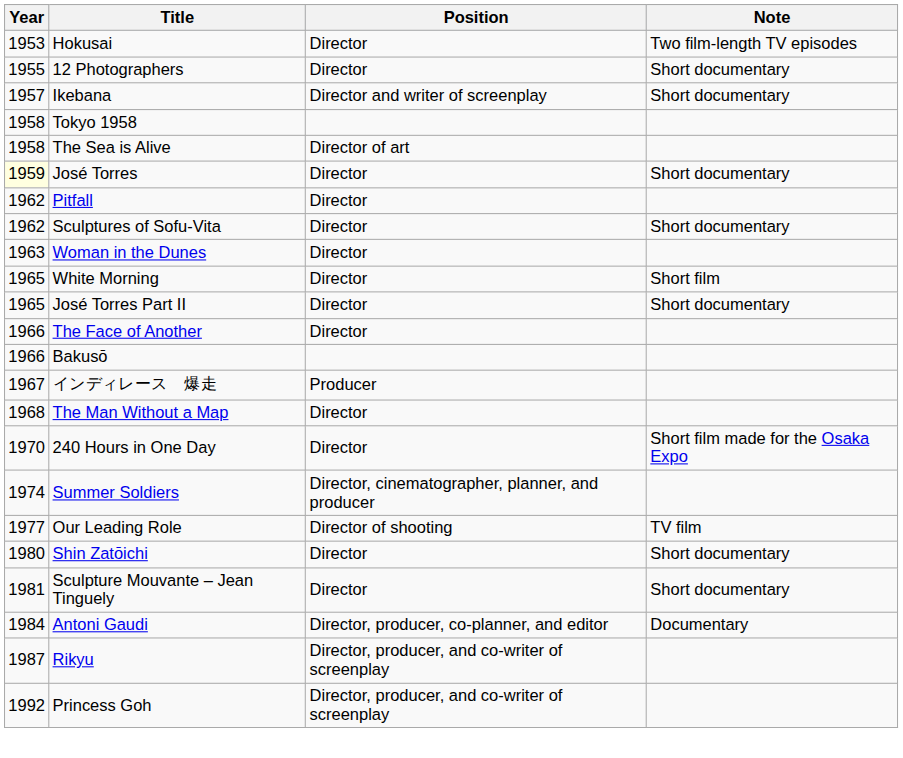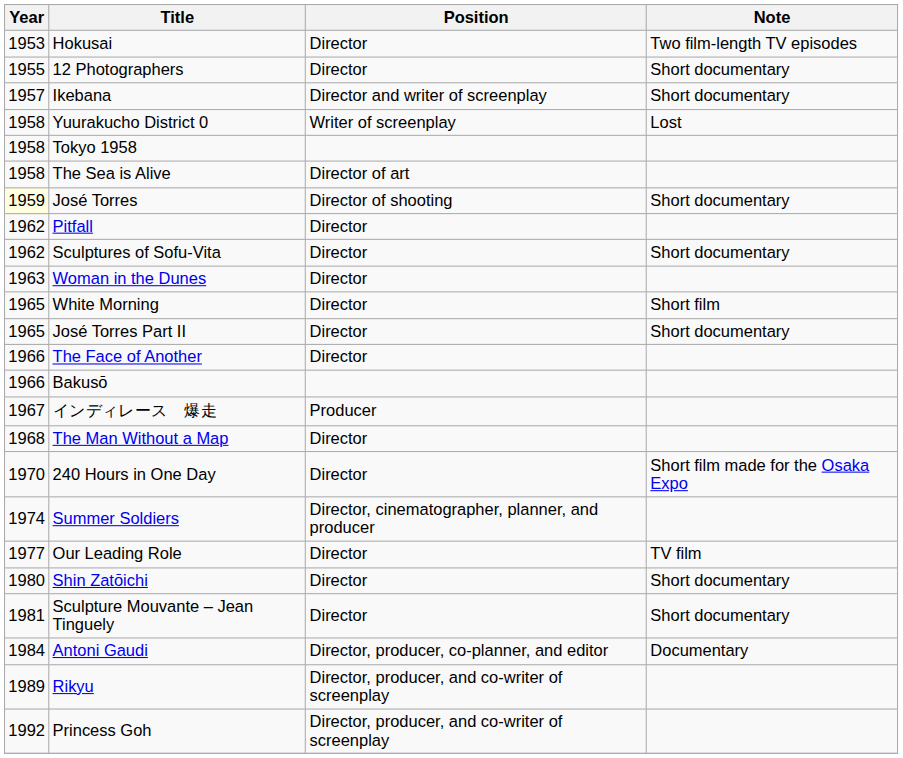+ row: 1958 | Yuurakucho District 0 | Writer of screenplay | Lost
José Torres | Position: Director -> Director of shooting
Our Leading Role | Position: Director of shooting -> Director
Rikyu | Year: 1987 -> 1989
